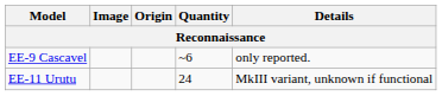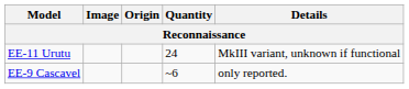rows swapped: EE-9 Cascavel <-> EE-11 Urutu
